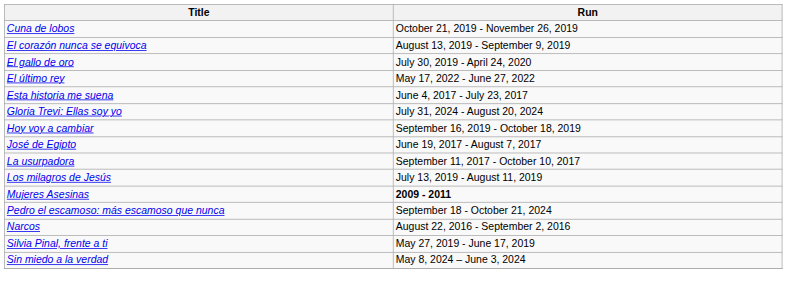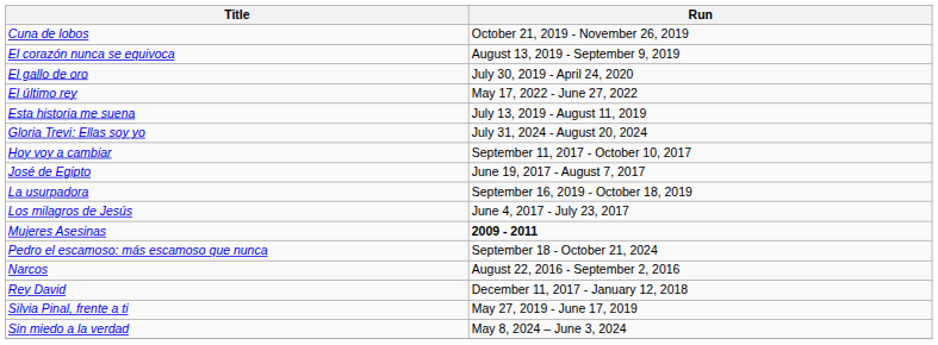Esta historia me suena | Run: June 4, 2017 - July 23, 2017 -> July 13, 2019 - August 11, 2019
Hoy voy a cambiar | Run: September 16, 2019 - October 18, 2019 -> September 11, 2017 - October 10, 2017
La usurpadora | Run: September 11, 2017 - October 10, 2017 -> September 16, 2019 - October 18, 2019
Los milagros de Jesús | Run: July 13, 2019 - August 11, 2019 -> June 4, 2017 - July 23, 2017
+ row: Rey David | December 11, 2017 - January 12, 2018
